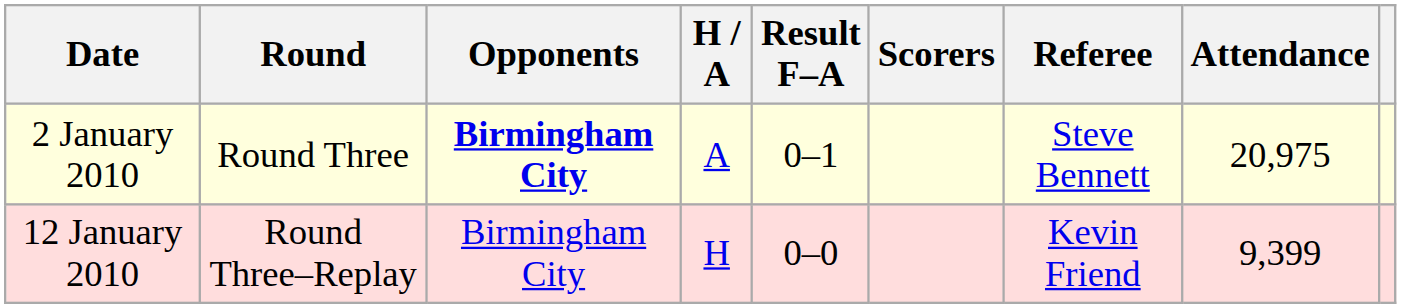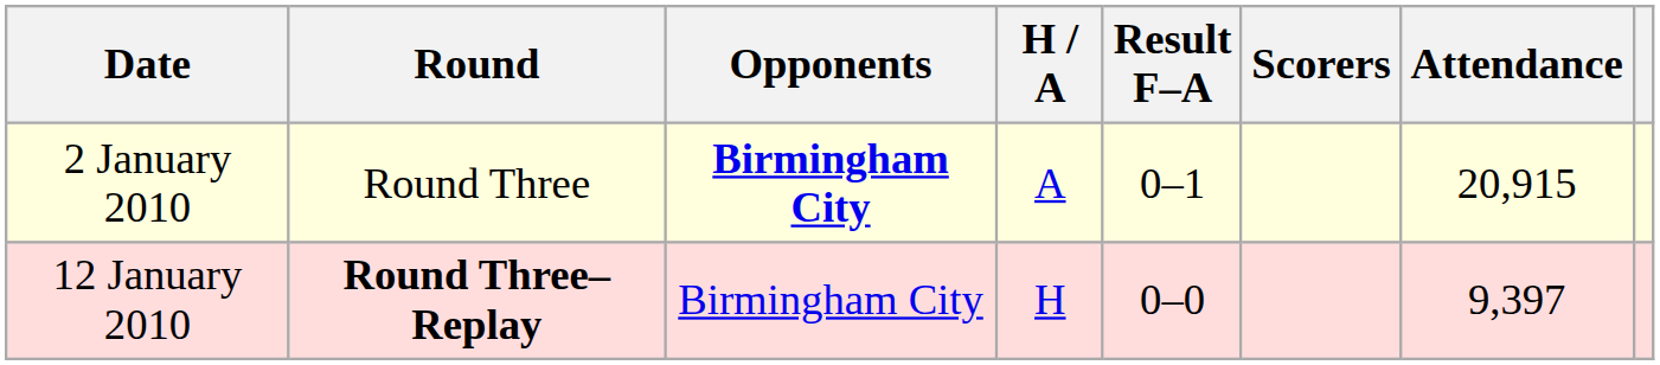- column: Referee | Steve Bennett | Kevin Friend
2 January 2010 | Attendance: 20,975 -> 20,915
12 January 2010 | Round: normal -> bold
12 January 2010 | Attendance: 9,399 -> 9,397
